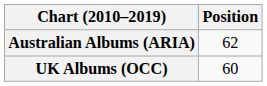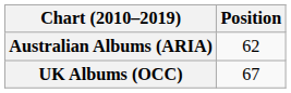UK Albums (OCC) | Position: 60 -> 67
